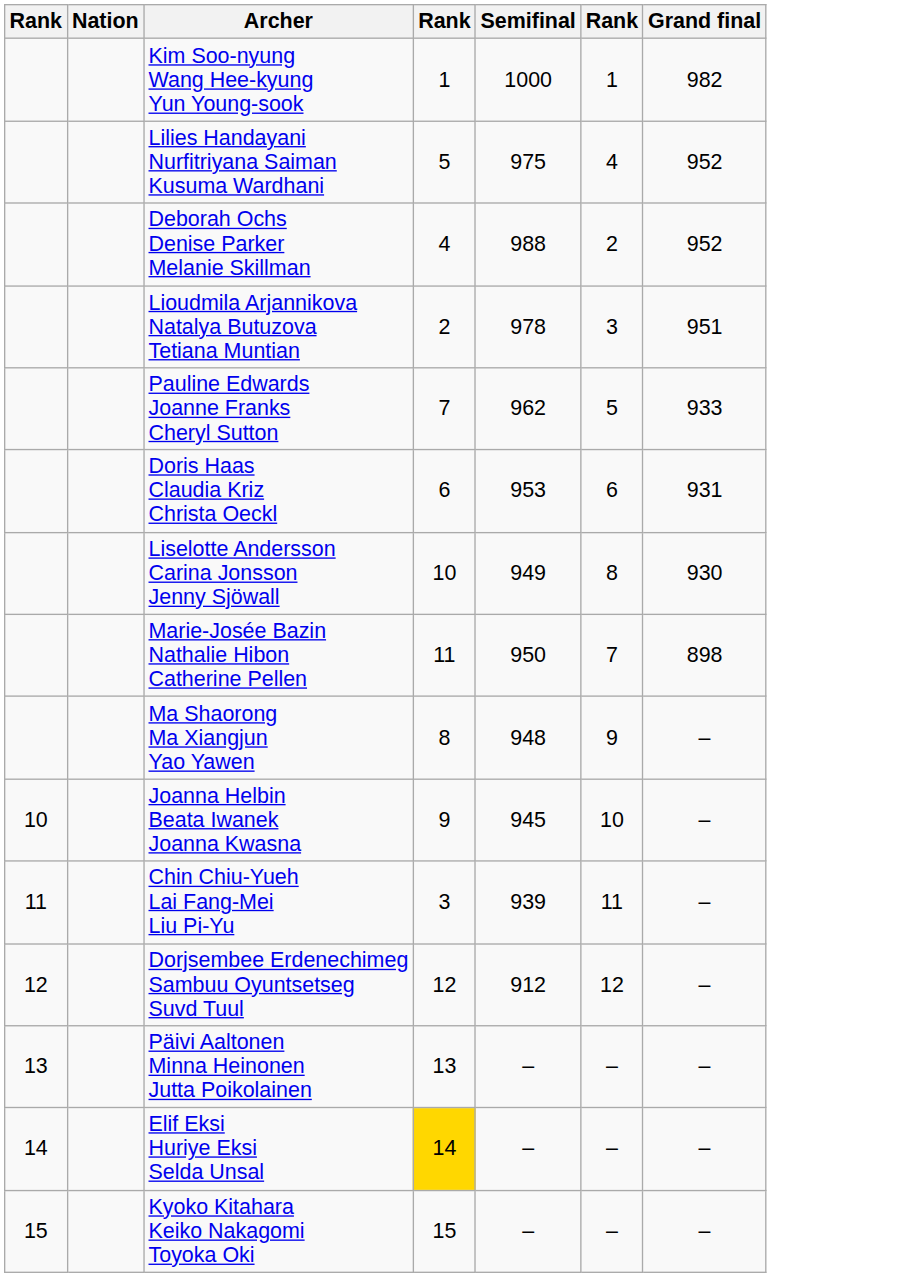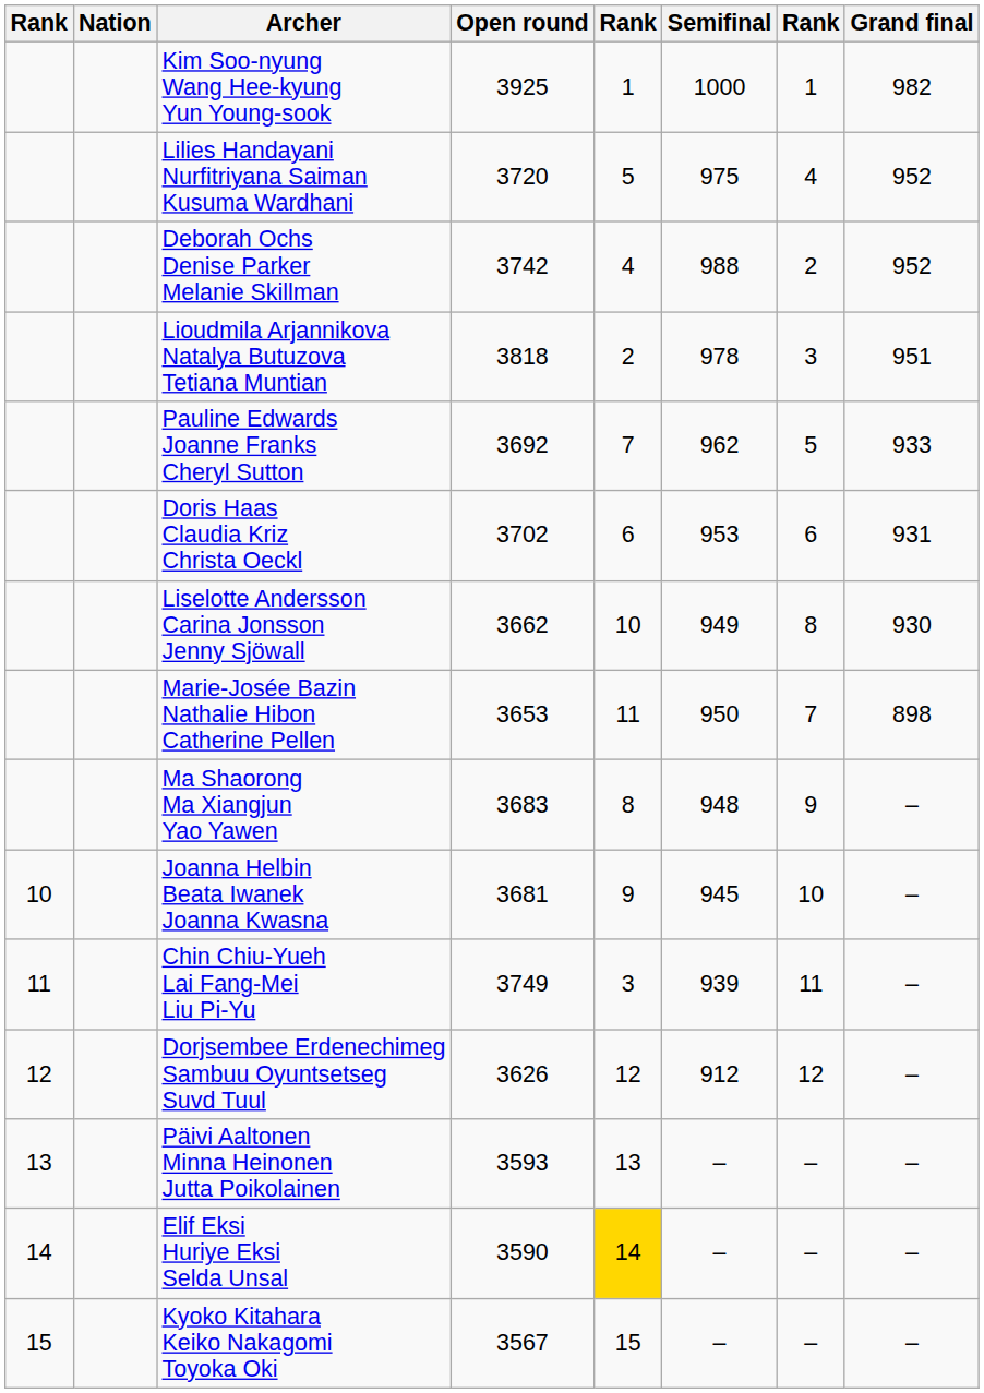+ column: Open round | 3925 | 3720 | 3742 | 3818 | 3692 | 3702 | 3662 | 3653 | 3683 | 3681 | 3749 | 3626 | 3593 | 3590 | 3567
